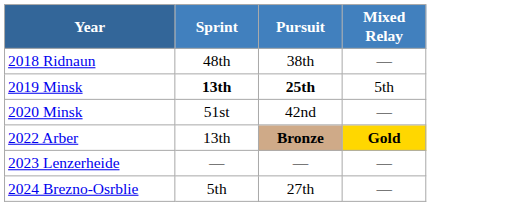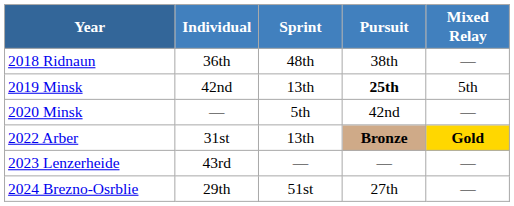+ column: Individual | 36th | 42nd | — | 31st | 43rd | 29th
2019 Minsk | Sprint: bold -> normal
2020 Minsk | Sprint: 51st -> 5th
2024 Brezno-Osrblie | Sprint: 5th -> 51st
